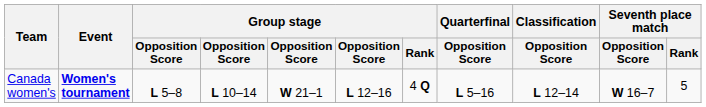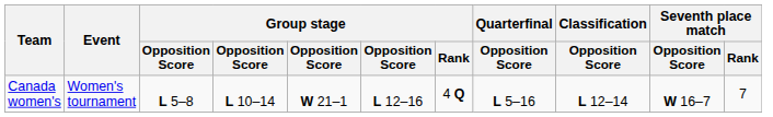Canada women's | Event: bold -> normal
Canada women's | Seventh place match / Rank: 5 -> 7
